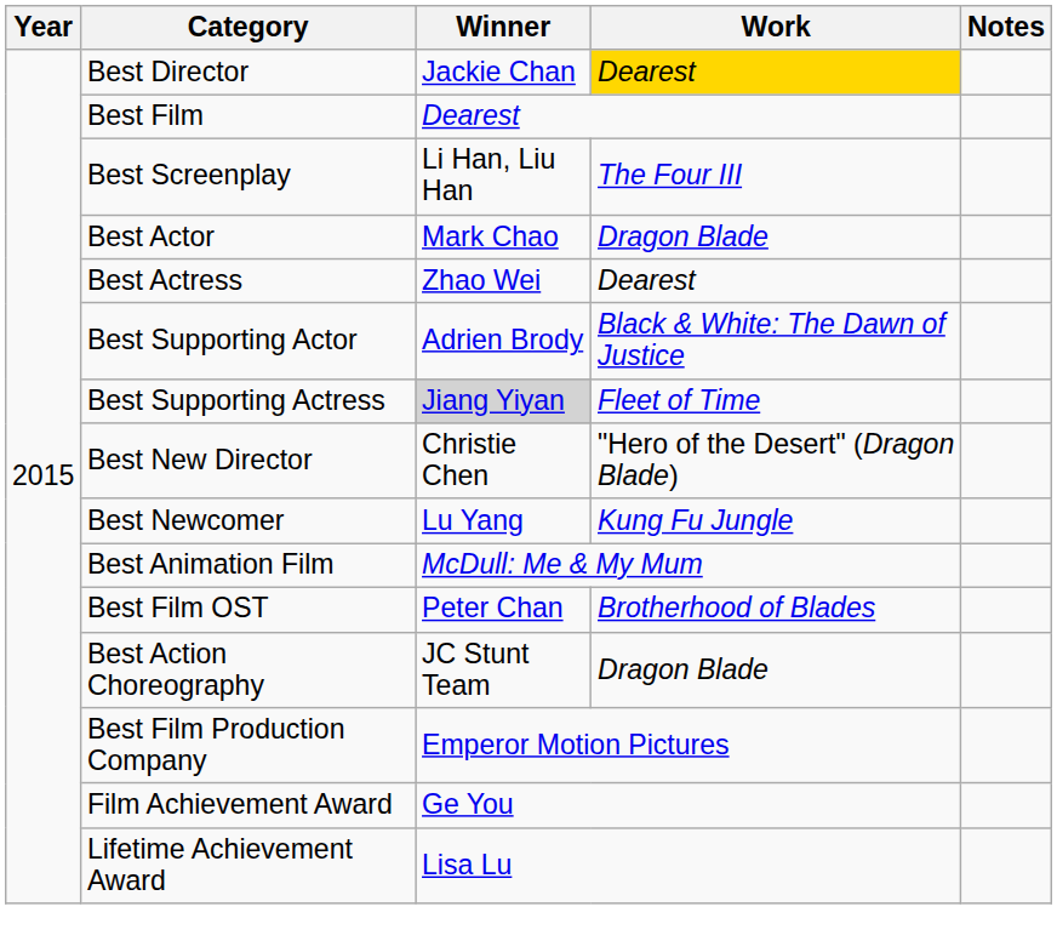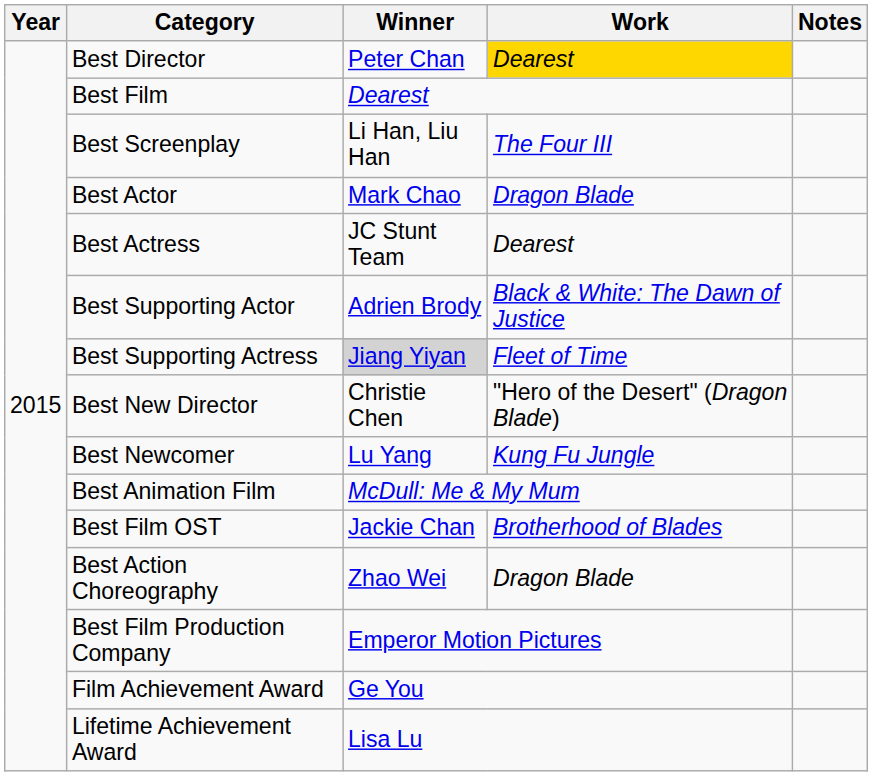Best Director | Winner: Jackie Chan -> Peter Chan
Best Actress | Winner: Zhao Wei -> JC Stunt Team
Best Film OST | Winner: Peter Chan -> Jackie Chan
Best Action Choreography | Winner: JC Stunt Team -> Zhao Wei
